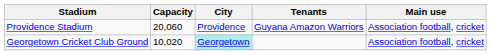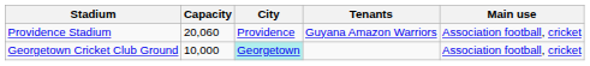Georgetown Cricket Club Ground | Capacity: 10,020 -> 10,000
